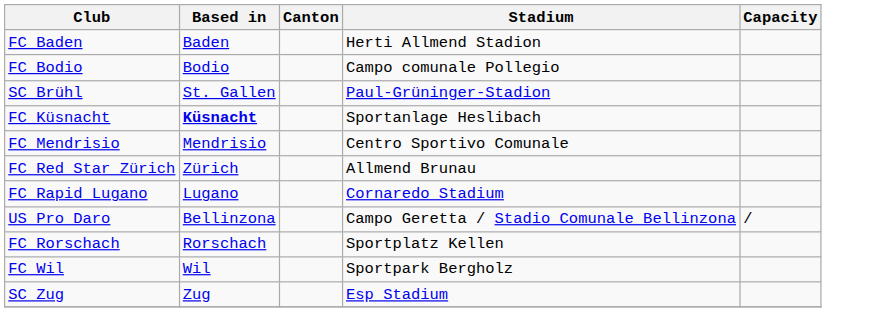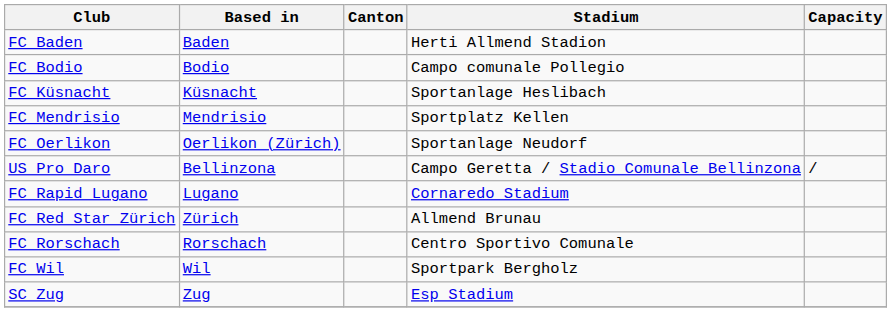- row: SC Brühl | St. Gallen | Paul-Grüninger-Stadion
FC Küsnacht | Based in: bold -> normal
FC Mendrisio | Stadium: Centro Sportivo Comunale -> Sportplatz Kellen
+ row: FC Oerlikon | Oerlikon (Zürich) | Sportanlage Neudorf
rows swapped: US Pro Daro <-> FC Red Star Zürich
FC Rorschach | Stadium: Sportplatz Kellen -> Centro Sportivo Comunale
